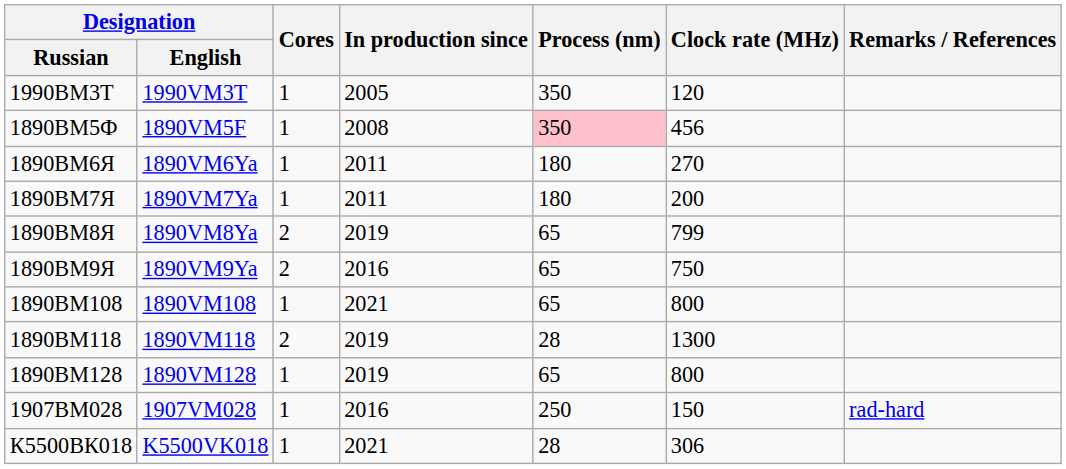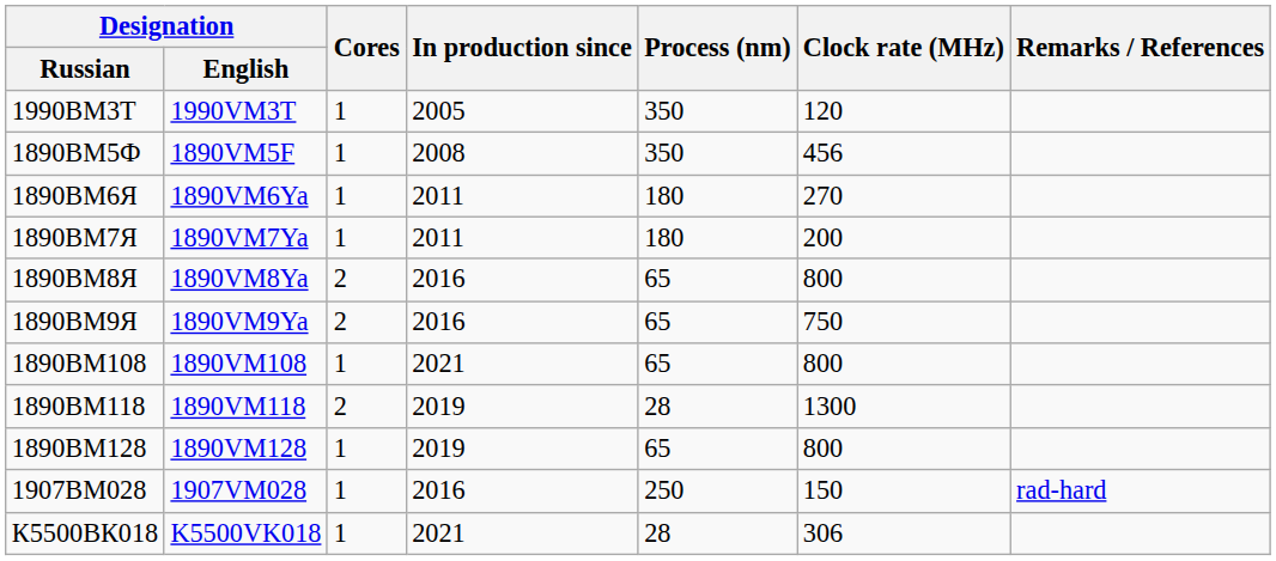1890ВМ5Ф | Process (nm): pink background -> no background
1890ВМ8Я | In production since: 2019 -> 2016
1890ВМ8Я | Clock rate (MHz): 799 -> 800
